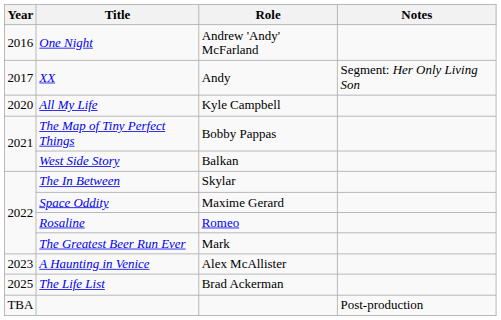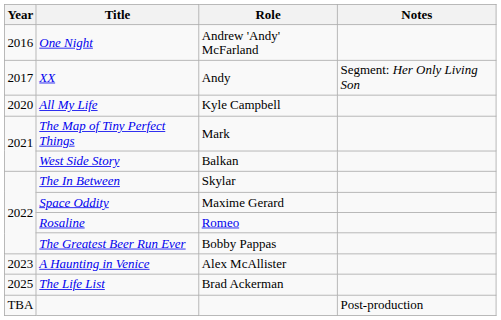The Map of Tiny Perfect Things | Role: Bobby Pappas -> Mark
The Greatest Beer Run Ever | Role: Mark -> Bobby Pappas
